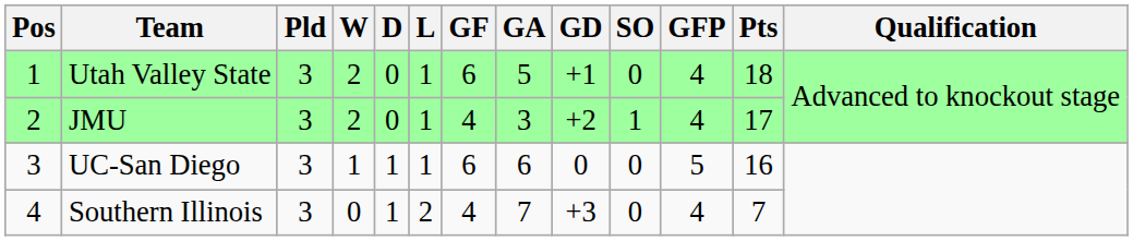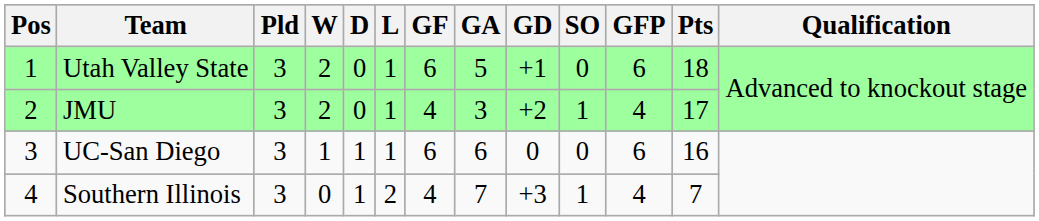Utah Valley State | GFP: 4 -> 6
UC-San Diego | GFP: 5 -> 6
Southern Illinois | SO: 0 -> 1
